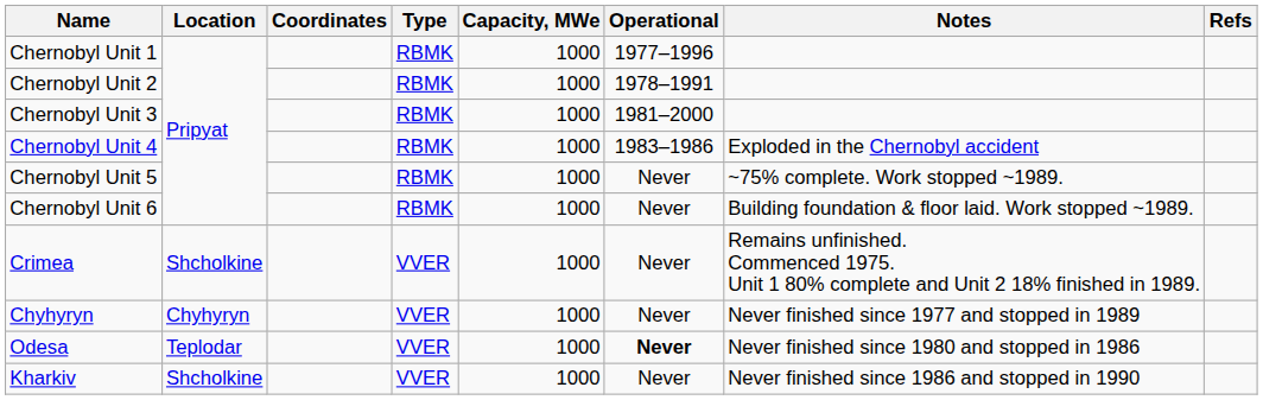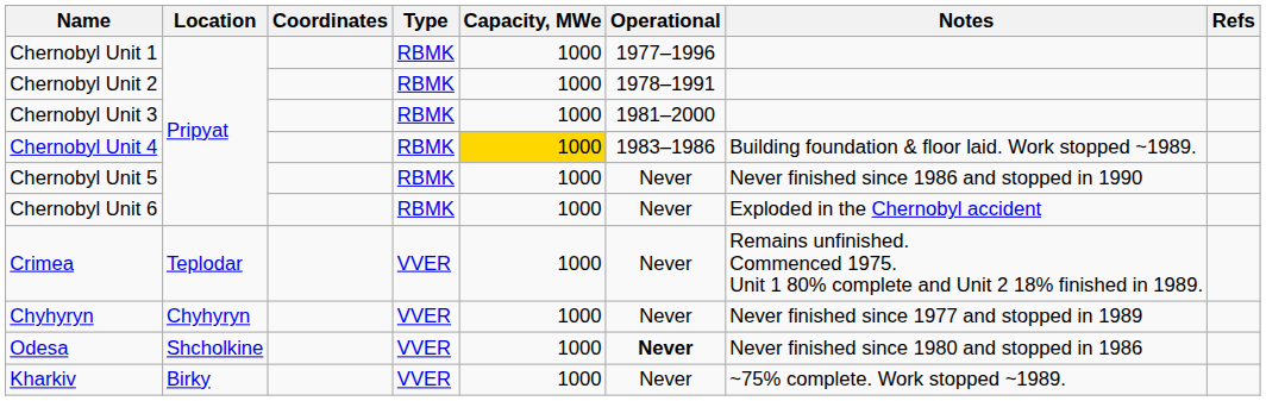Chernobyl Unit 4 | Capacity, MWe: no background -> gold background
Chernobyl Unit 4 | Notes: Exploded in the Chernobyl accident -> Building foundation & floor laid. Work stopped ~1989.
Chernobyl Unit 5 | Notes: ~75% complete. Work stopped ~1989. -> Never finished since 1986 and stopped in 1990
Chernobyl Unit 6 | Notes: Building foundation & floor laid. Work stopped ~1989. -> Exploded in the Chernobyl accident
Crimea | Location: Shcholkine -> Teplodar
Odesa | Location: Teplodar -> Shcholkine
Kharkiv | Location: Shcholkine -> Birky
Kharkiv | Notes: Never finished since 1986 and stopped in 1990 -> ~75% complete. Work stopped ~1989.
